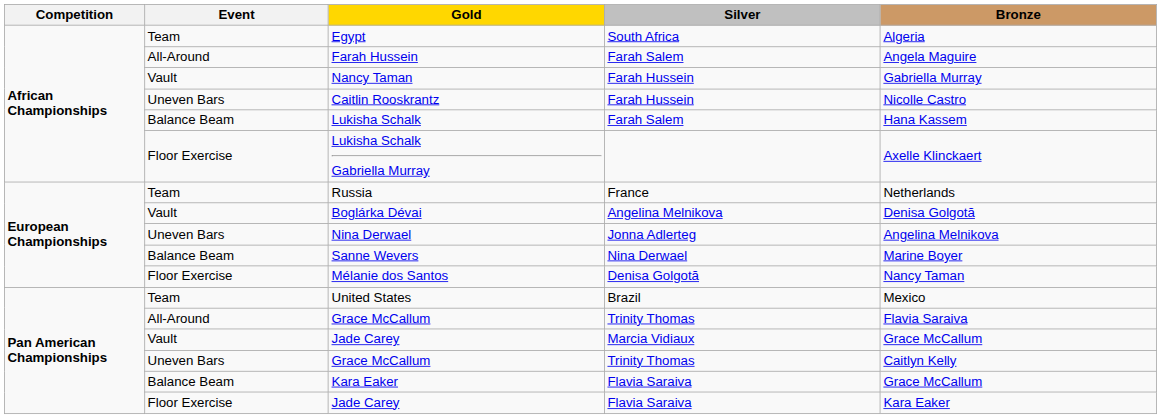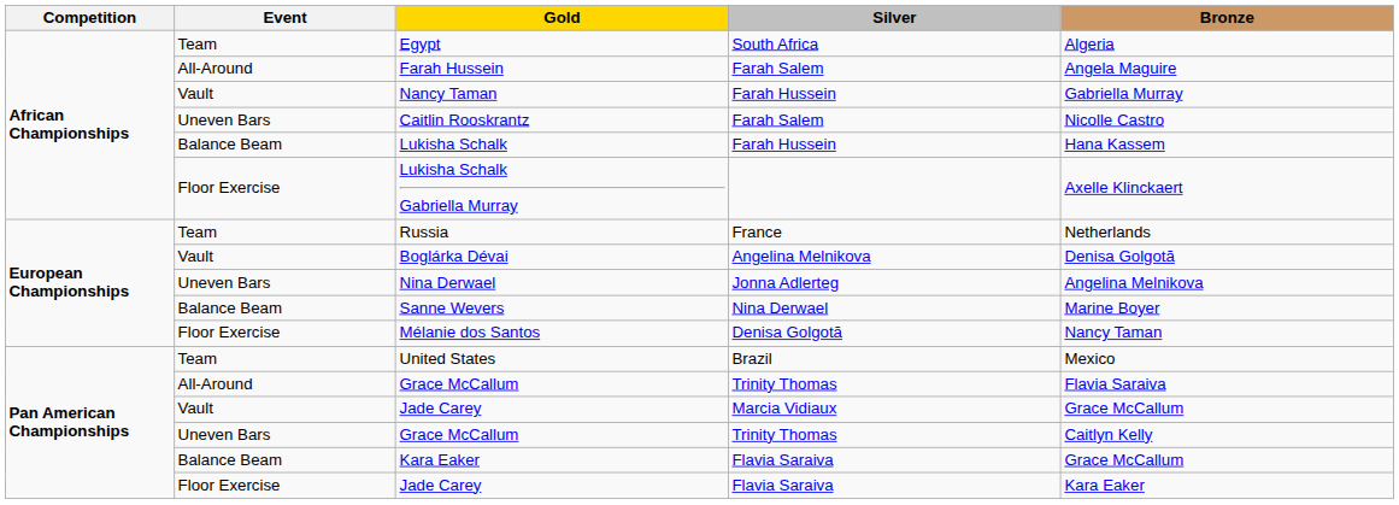Caitlin Rooskrantz | Silver: Farah Hussein -> Farah Salem
Lukisha Schalk | Silver: Farah Salem -> Farah Hussein
